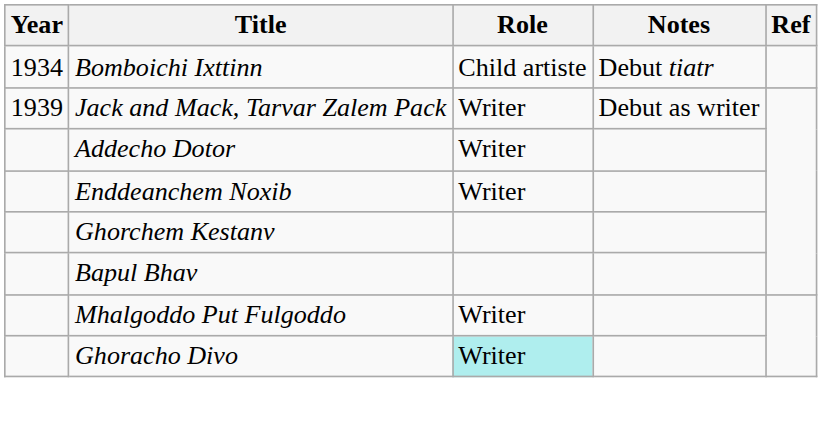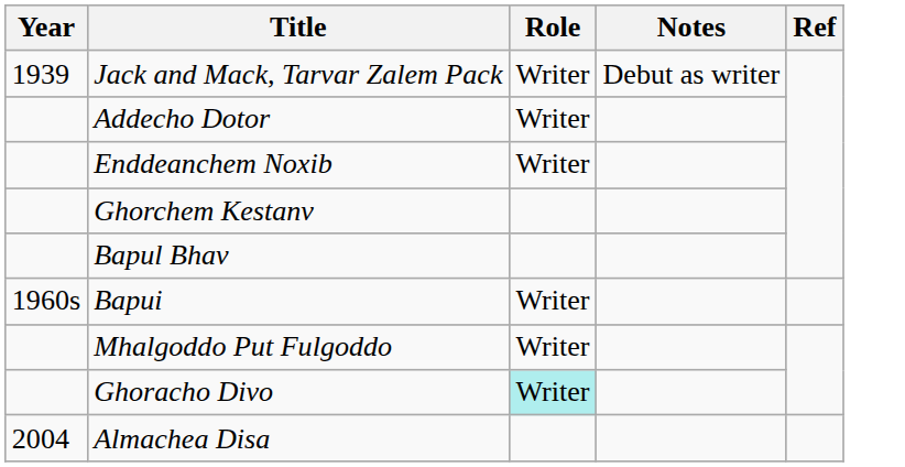- row: 1934 | Bomboichi Ixttinn | Child artiste | Debut tiatr
+ row: 1960s | Bapui | Writer
+ row: 2004 | Almachea Disa
